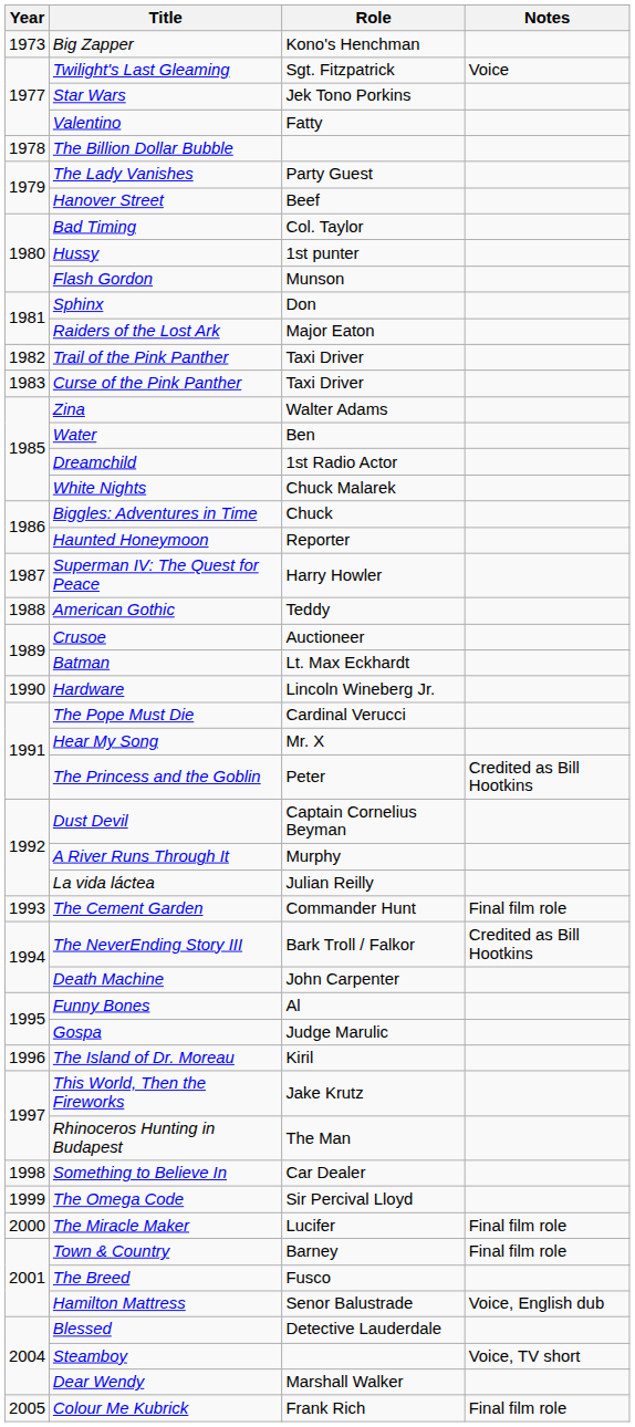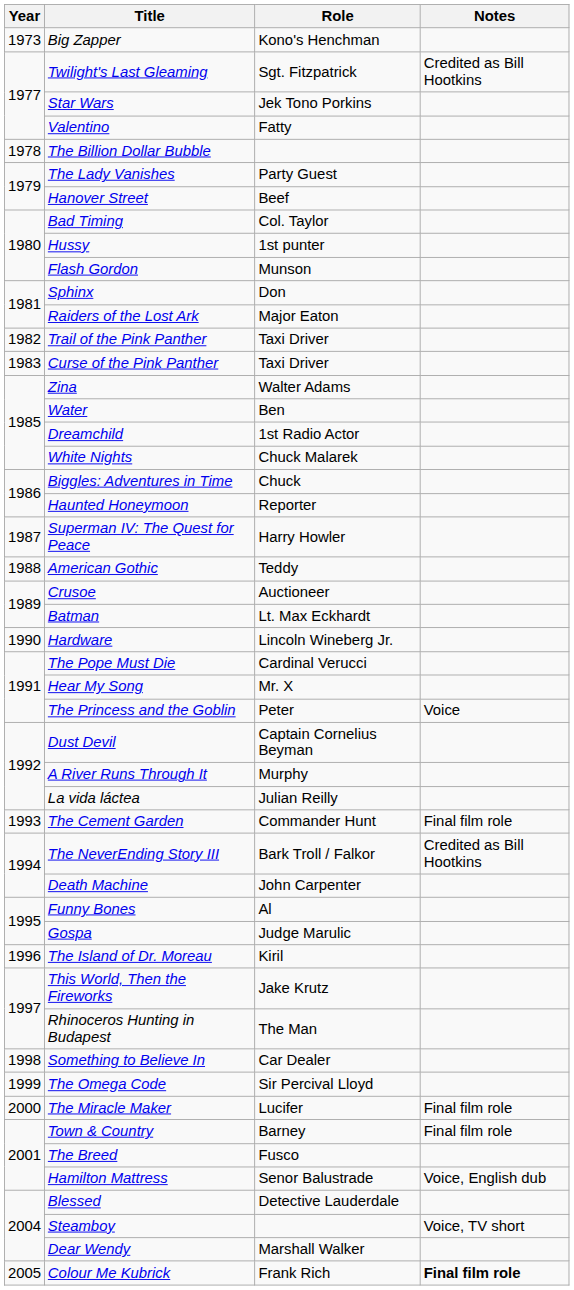Twilight's Last Gleaming | Notes: Voice -> Credited as Bill Hootkins
The Princess and the Goblin | Notes: Credited as Bill Hootkins -> Voice
Colour Me Kubrick | Notes: normal -> bold
